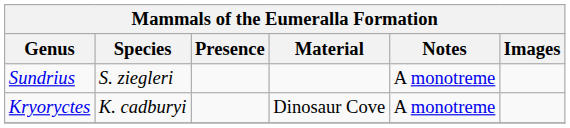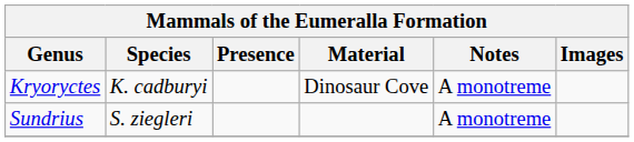rows swapped: Kryoryctes <-> Sundrius
